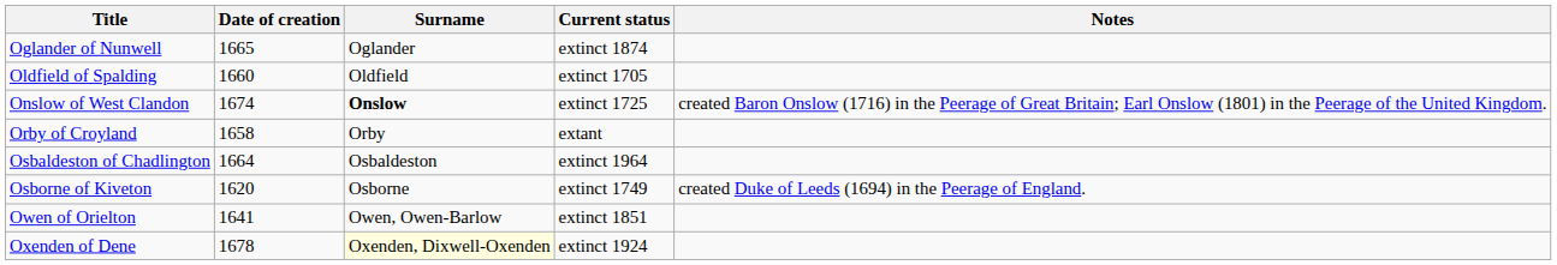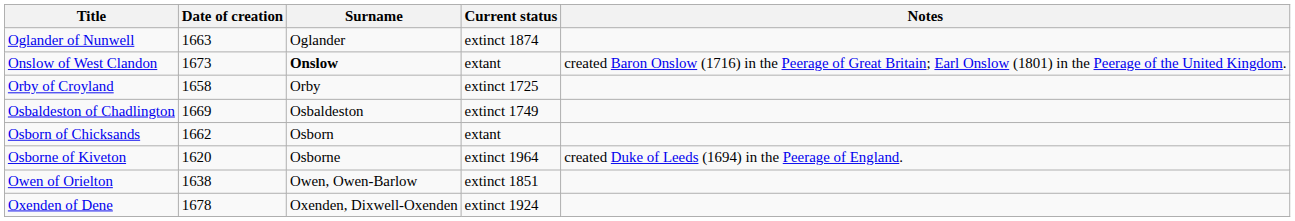Oglander of Nunwell | Date of creation: 1665 -> 1663
- row: Oldfield of Spalding | 1660 | Oldfield | extinct 1705
Onslow of West Clandon | Date of creation: 1674 -> 1673
Onslow of West Clandon | Current status: extinct 1725 -> extant
Orby of Croyland | Current status: extant -> extinct 1725
Osbaldeston of Chadlington | Date of creation: 1664 -> 1669
Osbaldeston of Chadlington | Current status: extinct 1964 -> extinct 1749
+ row: Osborn of Chicksands | 1662 | Osborn | extant
Osborne of Kiveton | Current status: extinct 1749 -> extinct 1964
Owen of Orielton | Date of creation: 1641 -> 1638
Oxenden of Dene | Surname: lightyellow background -> no background
